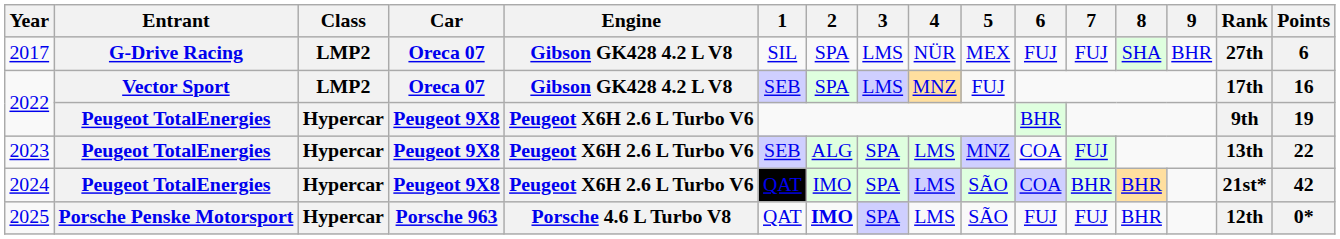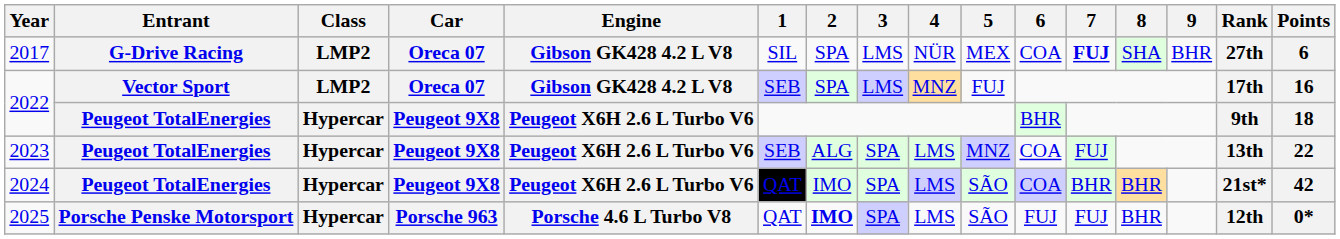2017 | 6: FUJ -> COA
2017 | 7: normal -> bold
2022 / Peugeot TotalEnergies | Points: 19 -> 18
